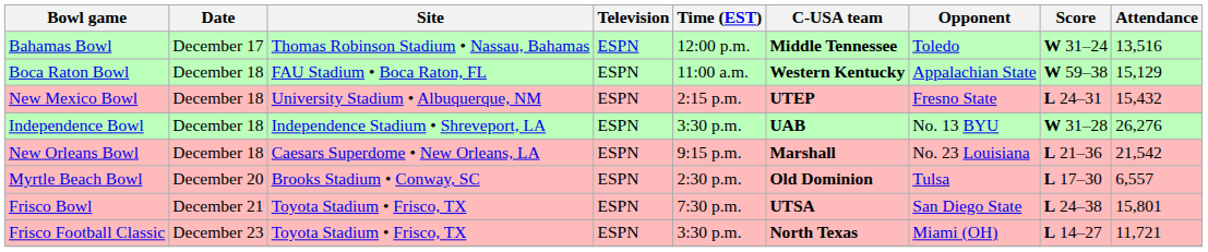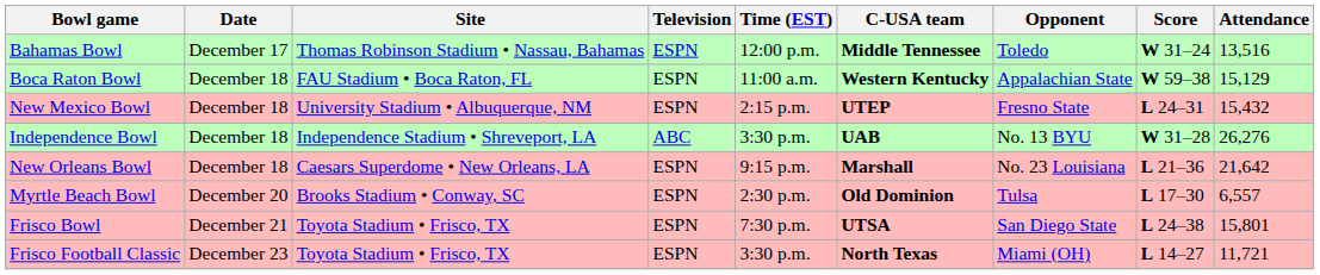Independence Bowl | Television: ESPN -> ABC
New Orleans Bowl | Attendance: 21,542 -> 21,642
